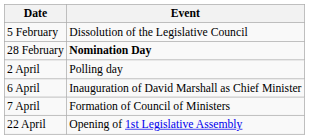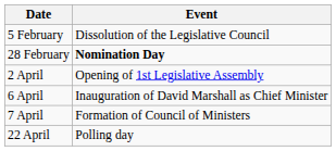2 April | Event: Polling day -> Opening of 1st Legislative Assembly
22 April | Event: Opening of 1st Legislative Assembly -> Polling day
